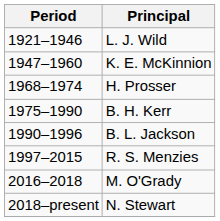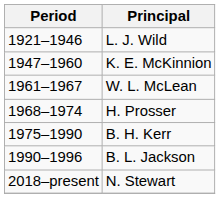+ row: 1961–1967 | W. L. McLean
- row: 1997–2015 | R. S. Menzies
- row: 2016–2018 | M. O'Grady
